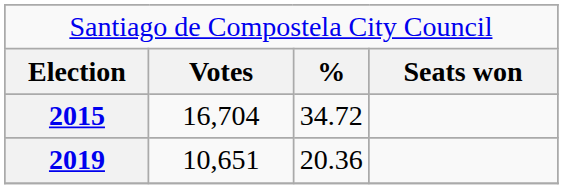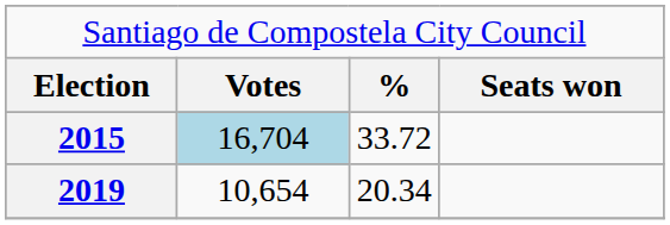2015 | column 2: no background -> lightblue background
2015 | column 3: 34.72 -> 33.72
2019 | column 2: 10,651 -> 10,654
2019 | column 3: 20.36 -> 20.34
